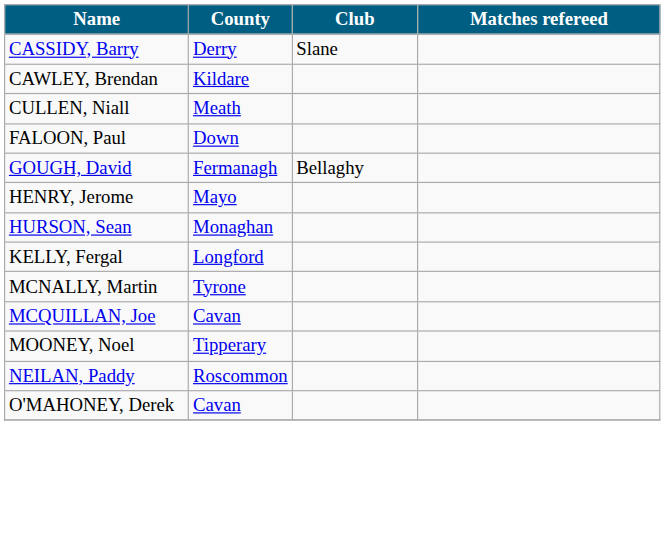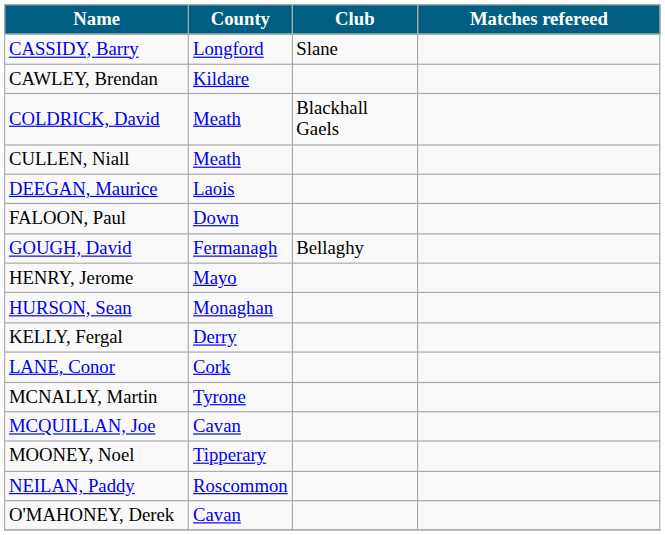CASSIDY, Barry | County: Derry -> Longford
+ row: COLDRICK, David | Meath | Blackhall Gaels
+ row: DEEGAN, Maurice | Laois
KELLY, Fergal | County: Longford -> Derry
+ row: LANE, Conor | Cork
